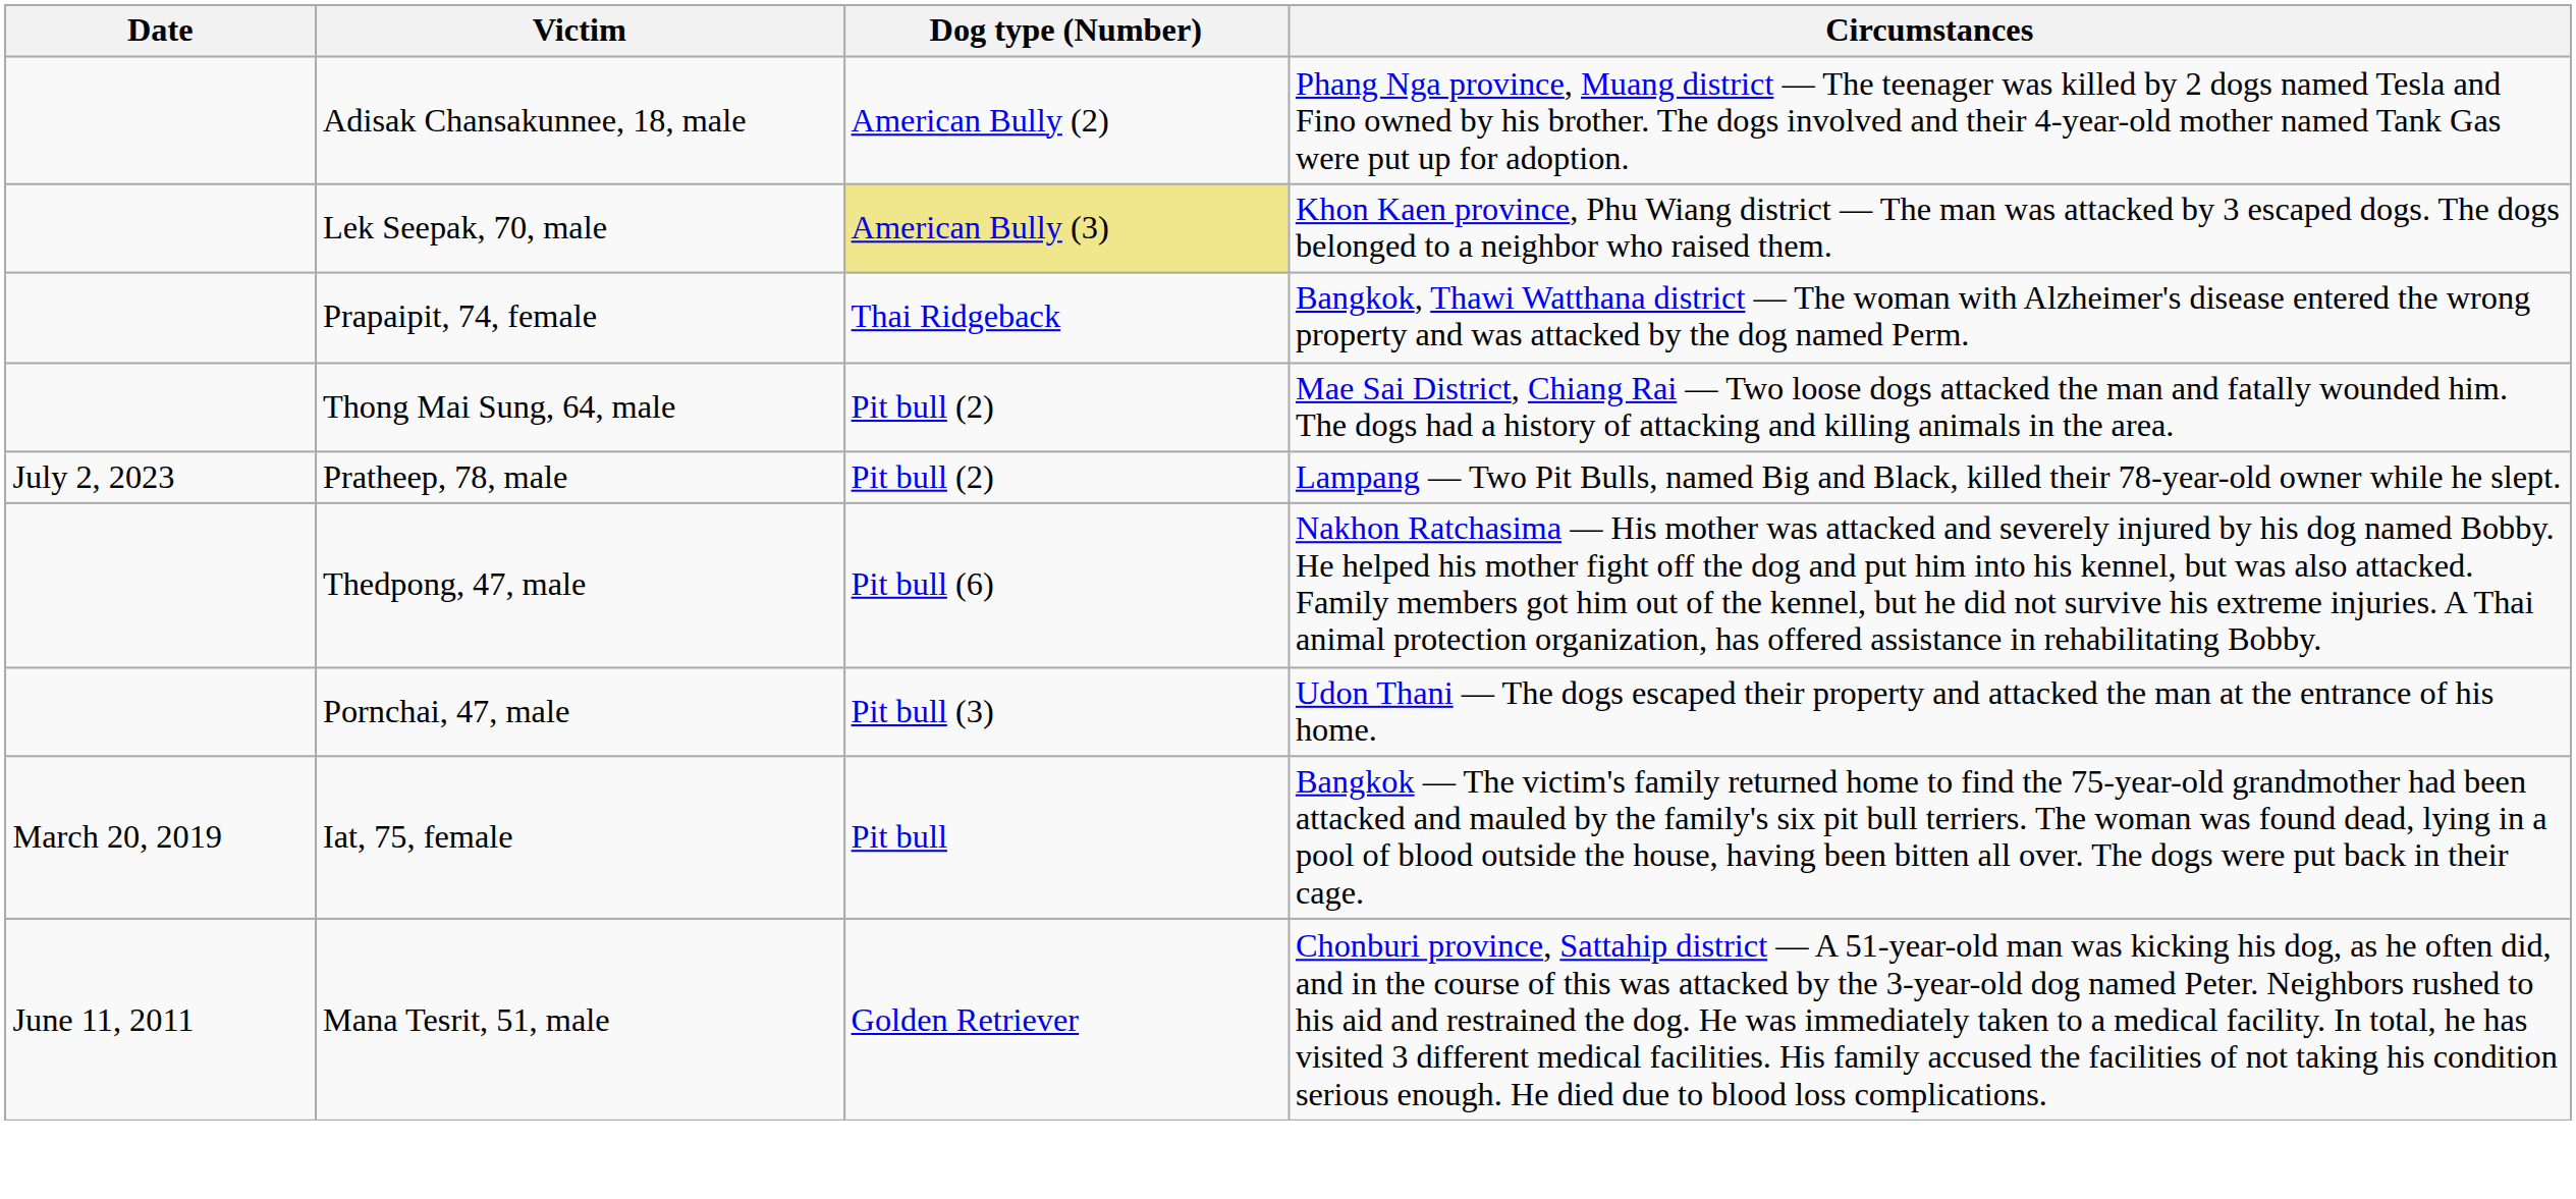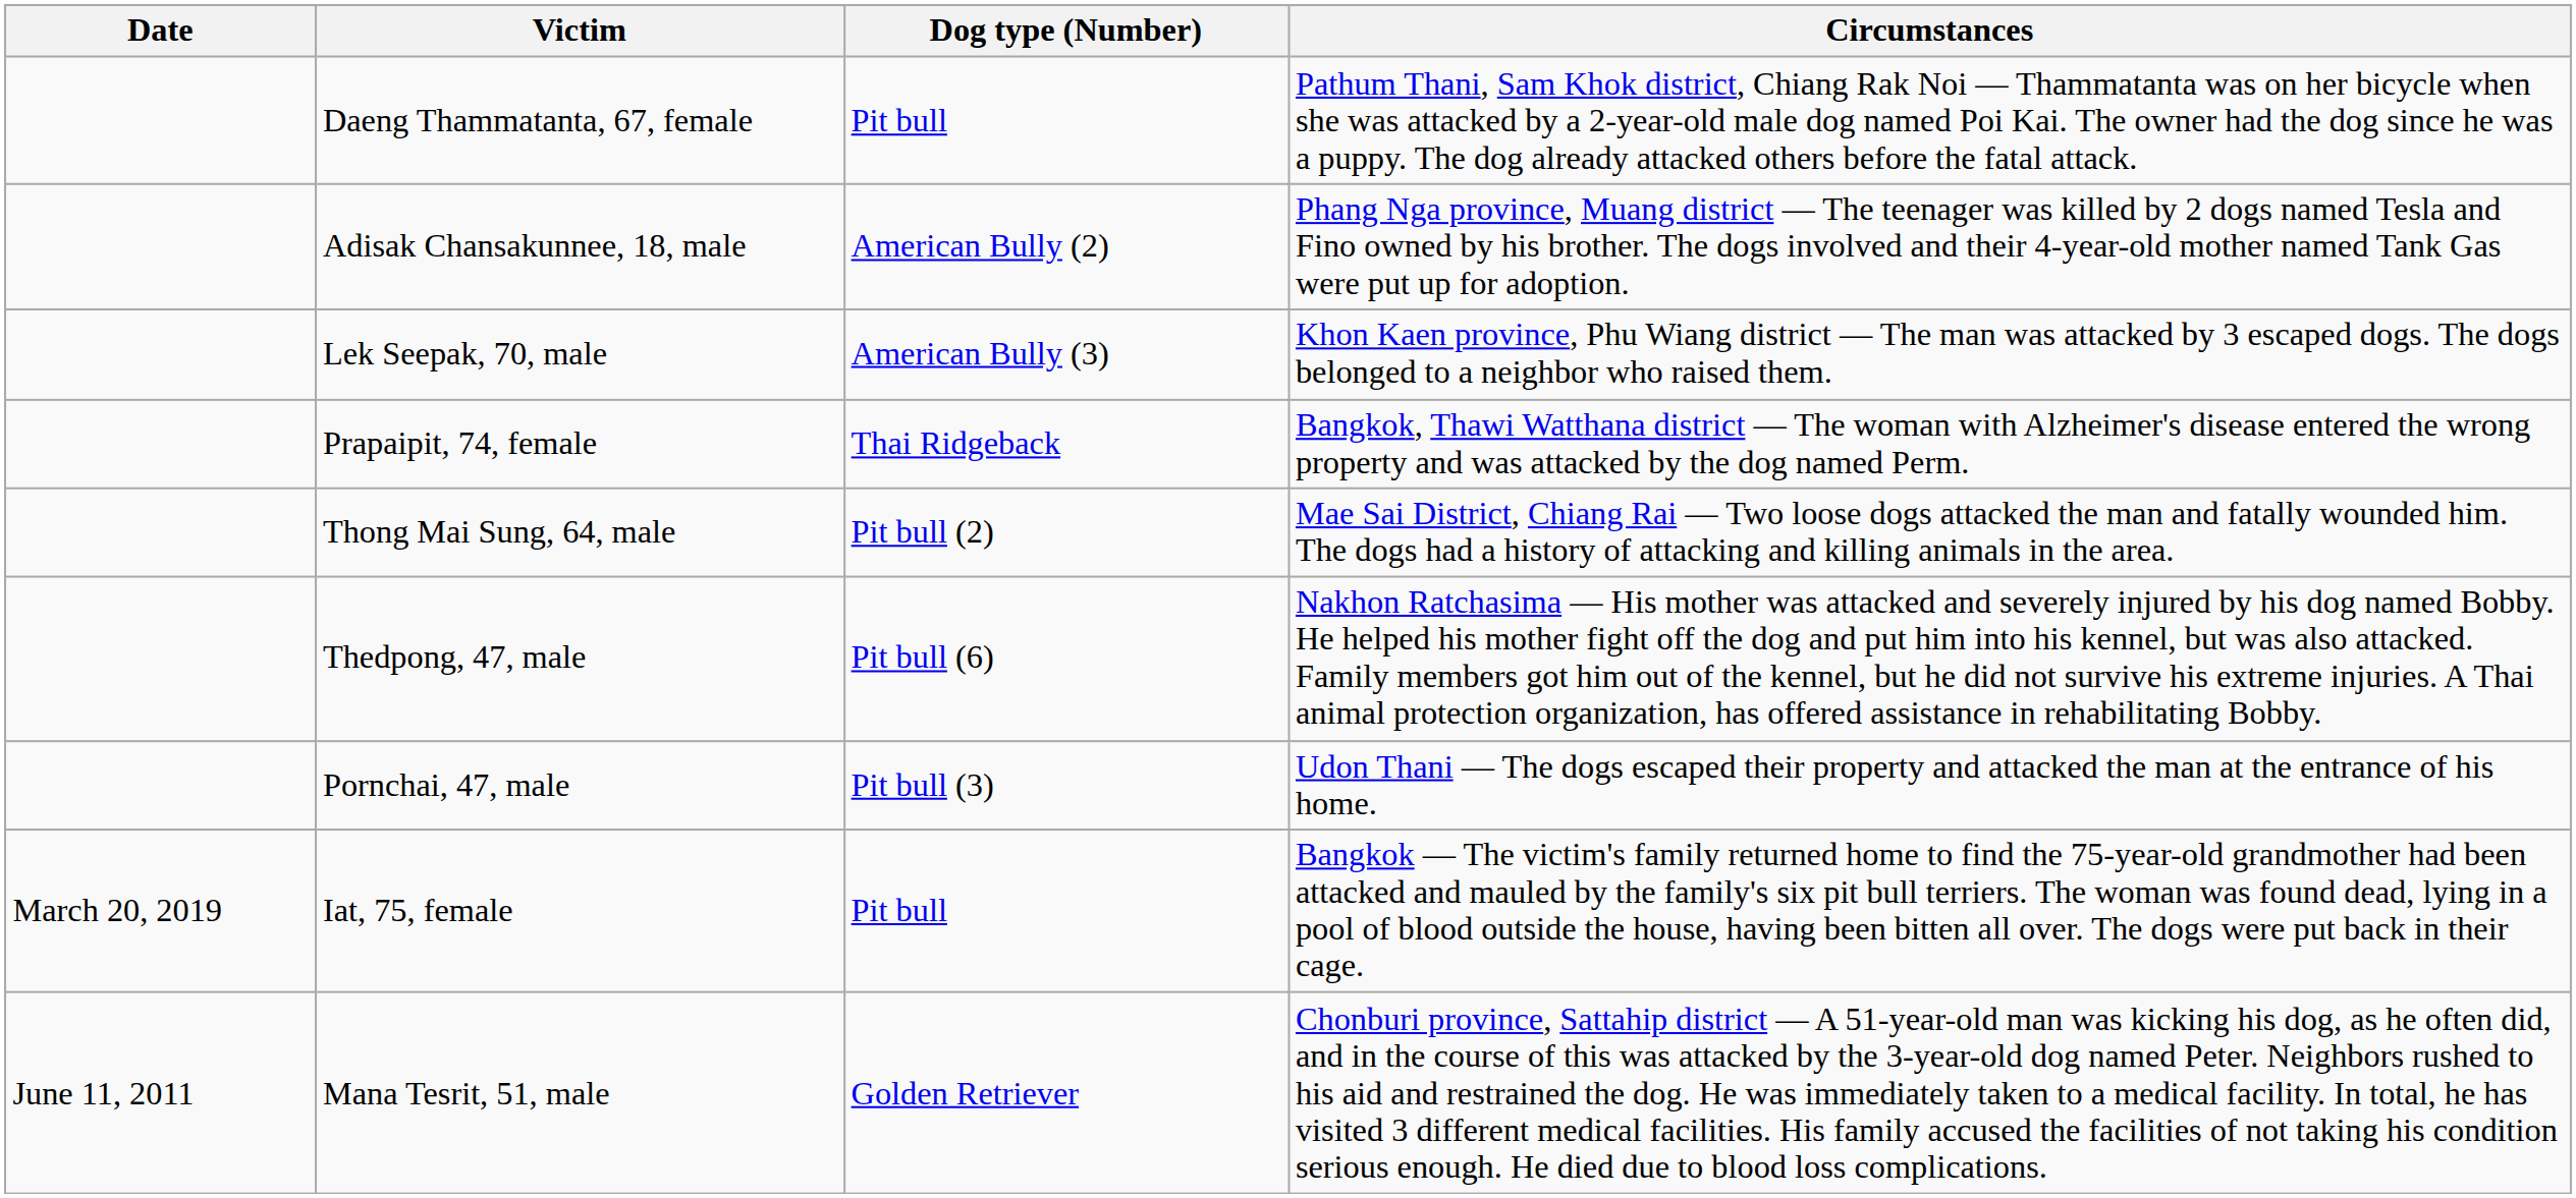+ row: Daeng Thammatanta, 67, female | Pit bull | Pathum Thani, Sam Khok district, Chiang Rak Noi — Thammatanta was on her bicycle when she was attacked by a 2-year-old male dog named Poi Kai. The owner had the dog since he was a puppy. The dog already attacked others before the fatal attack.
Lek Seepak, 70, male | Dog type (Number): khaki background -> no background
- row: July 2, 2023 | Pratheep, 78, male | Pit bull (2) | Lampang — Two Pit Bulls, named Big and Black, killed their 78-year-old owner while he slept.
